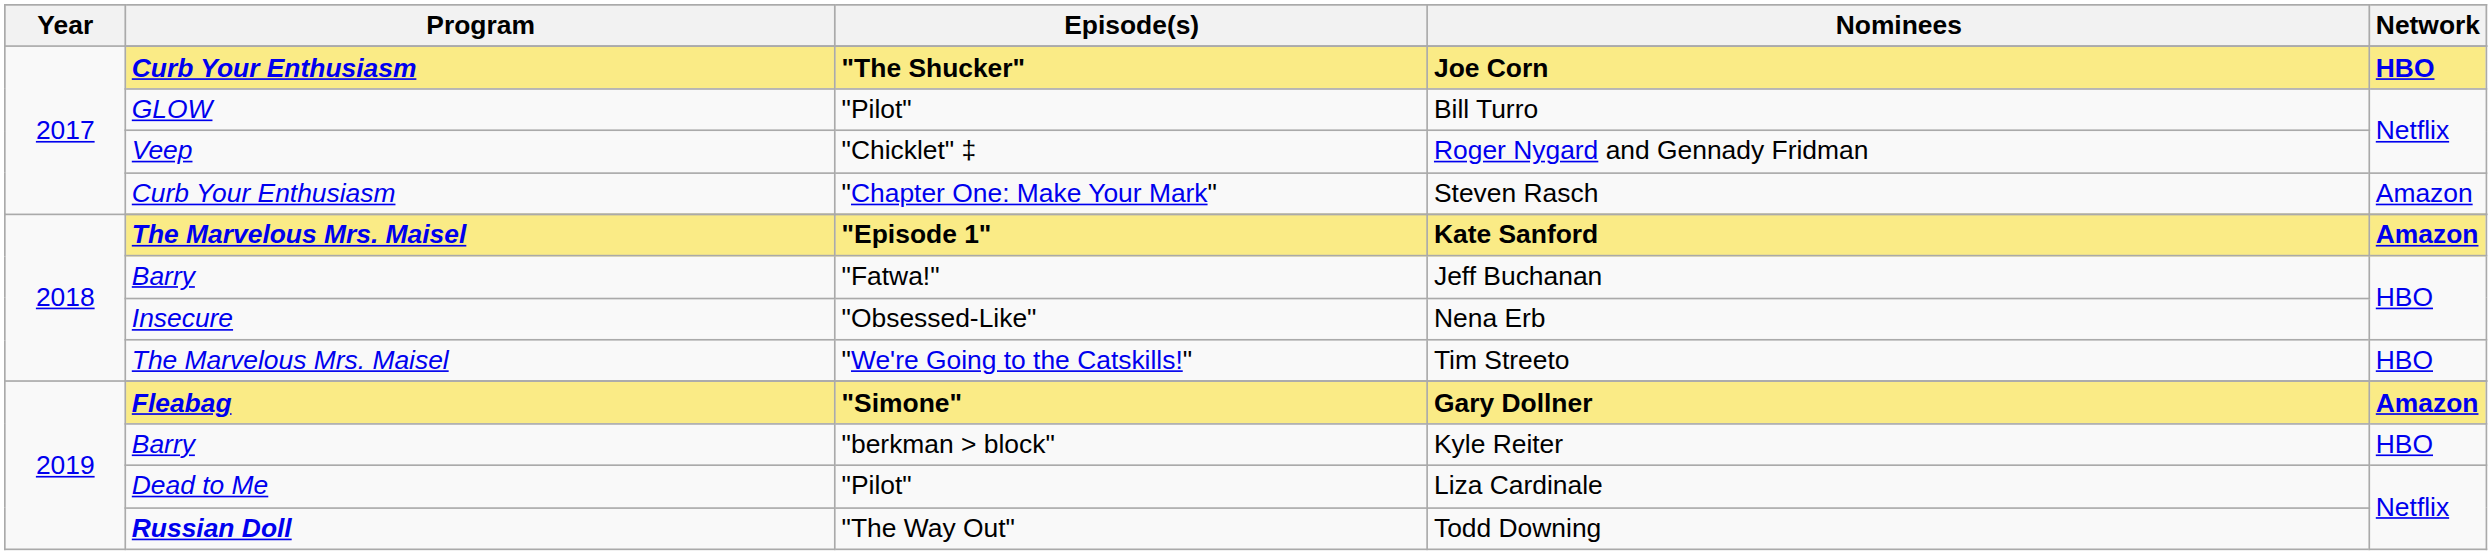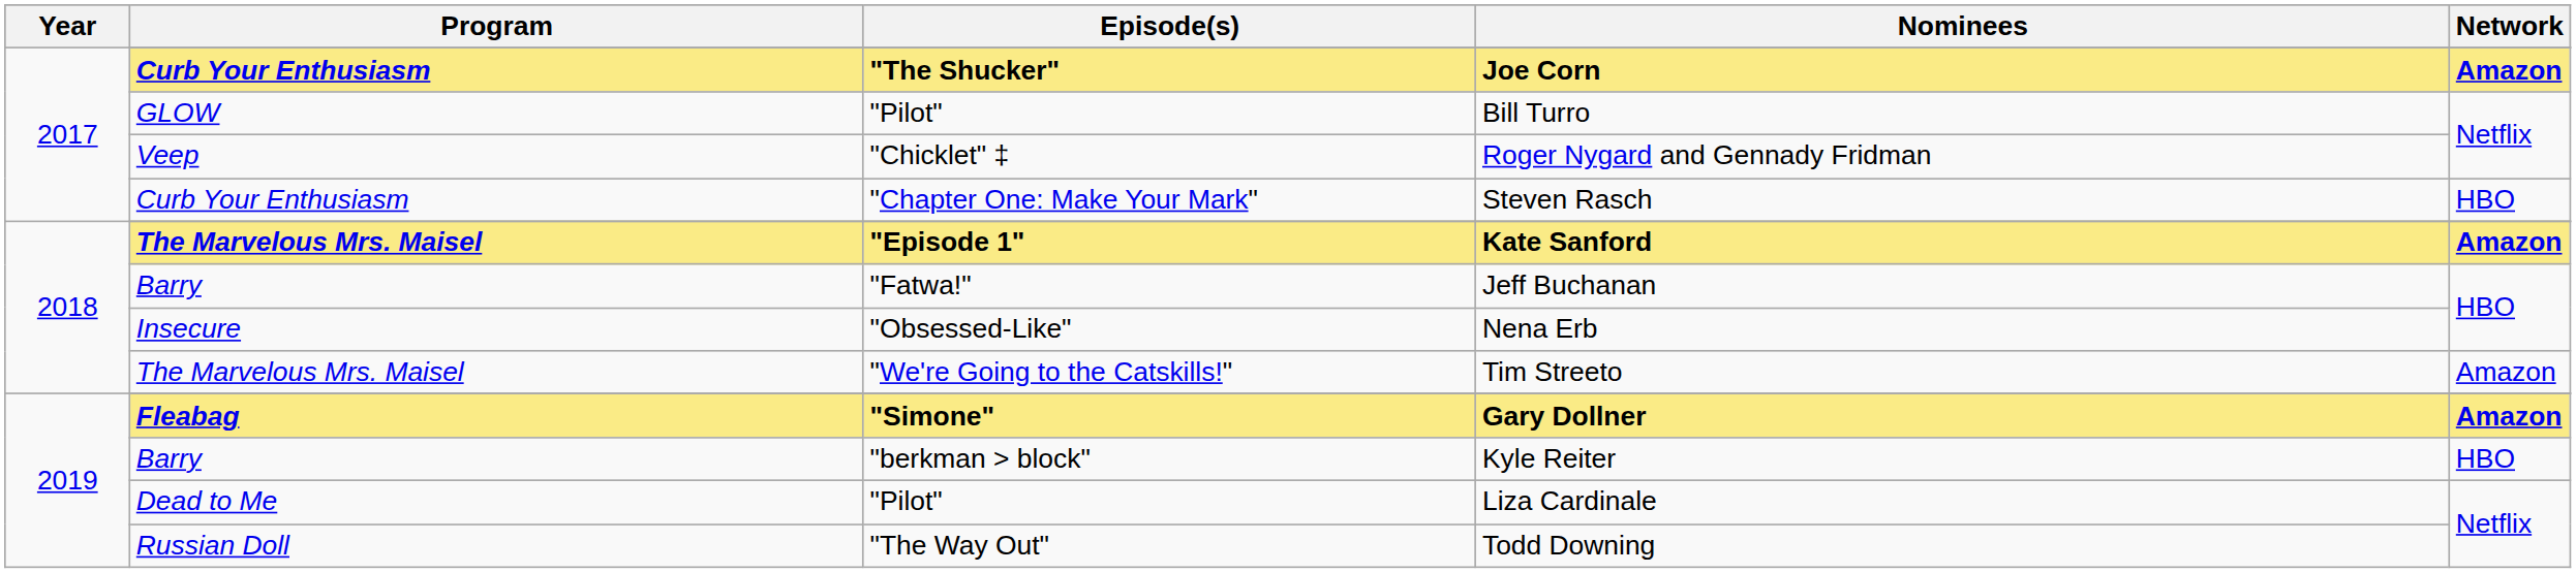Joe Corn | Network: HBO -> Amazon
Steven Rasch | Network: Amazon -> HBO
Tim Streeto | Network: HBO -> Amazon
Todd Downing | Program: bold -> normal
